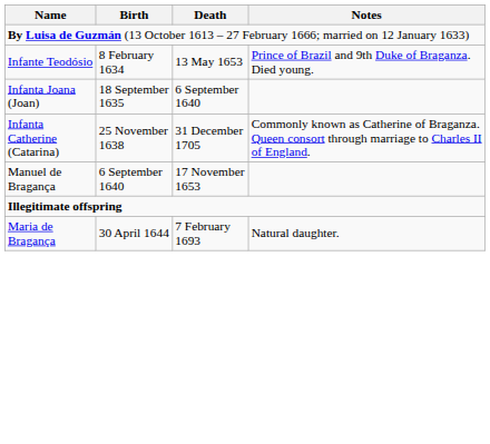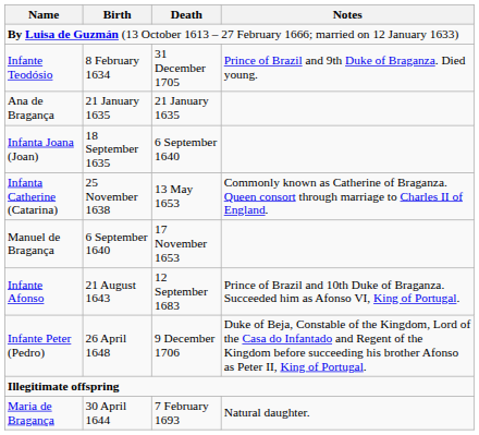Infante Teodósio | Death: 13 May 1653 -> 31 December 1705
+ row: Ana de Bragança | 21 January 1635 | 21 January 1635
Infanta Catherine (Catarina) | Death: 31 December 1705 -> 13 May 1653
+ row: Infante Afonso | 21 August 1643 | 12 September 1683 | Prince of Brazil and 10th Duke of Braganza. Succeeded him as Afonso VI, King of Portugal.
+ row: Infante Peter (Pedro) | 26 April 1648 | 9 December 1706 | Duke of Beja, Constable of the Kingdom, Lord of the Casa do Infantado and Regent of the Kingdom before succeeding his brother Afonso as Peter II, King of Portugal.
